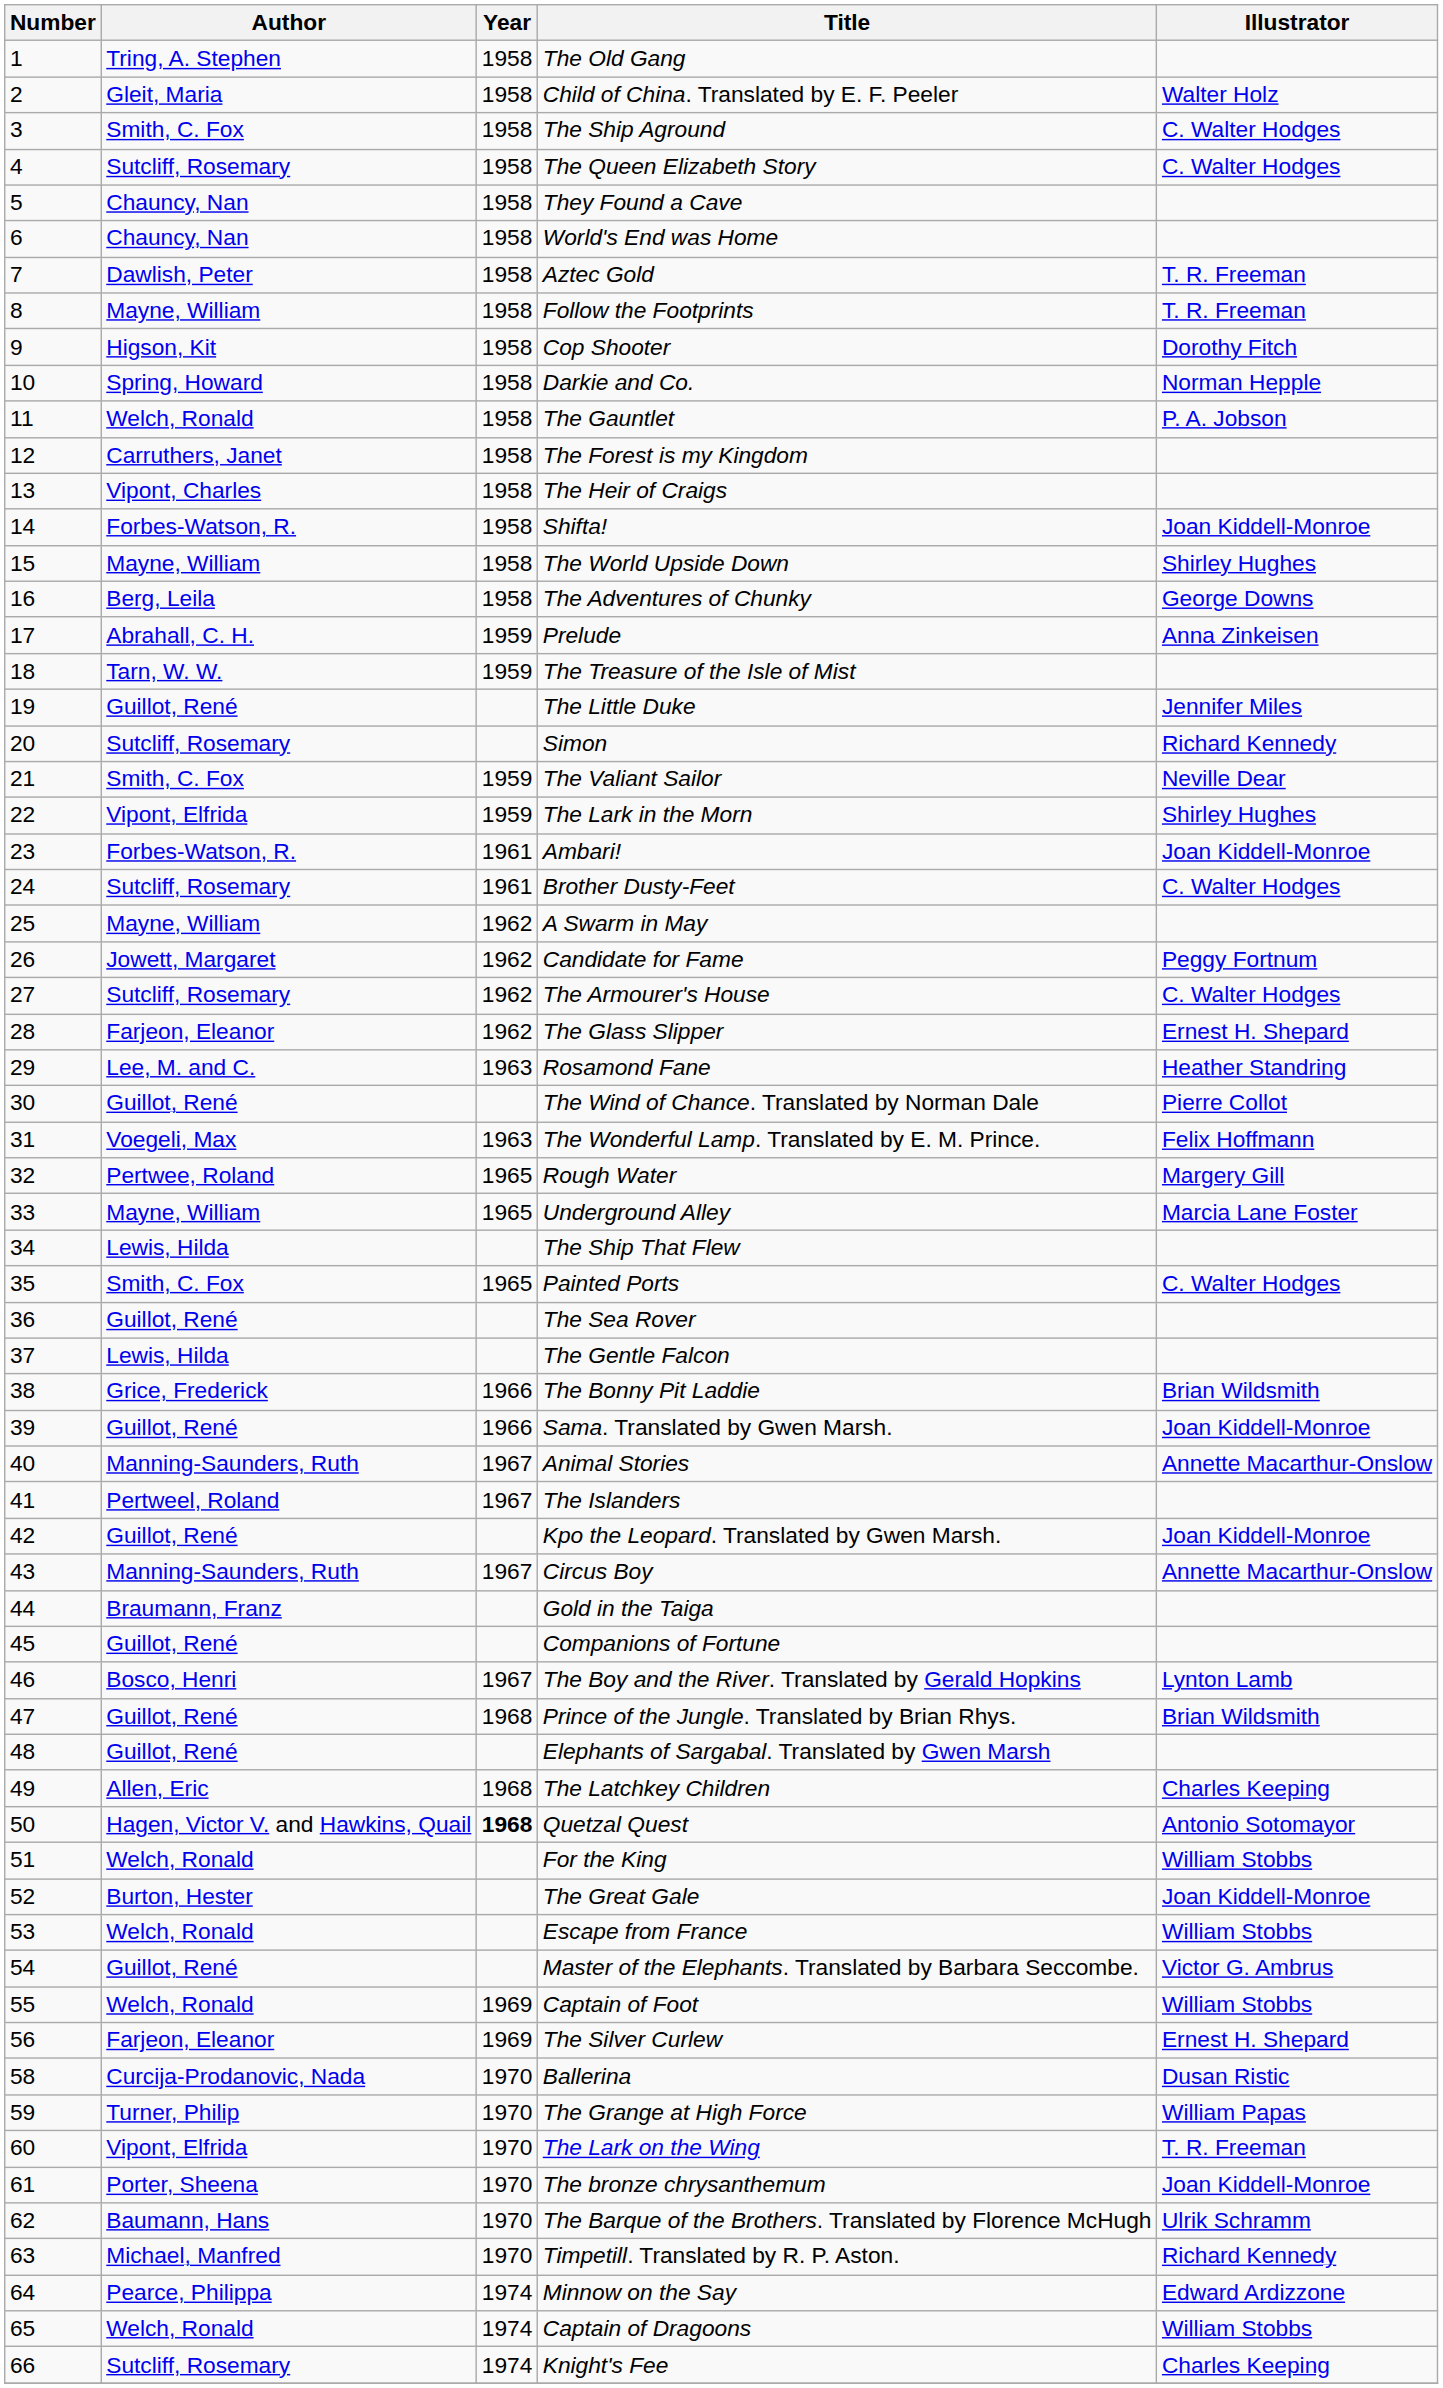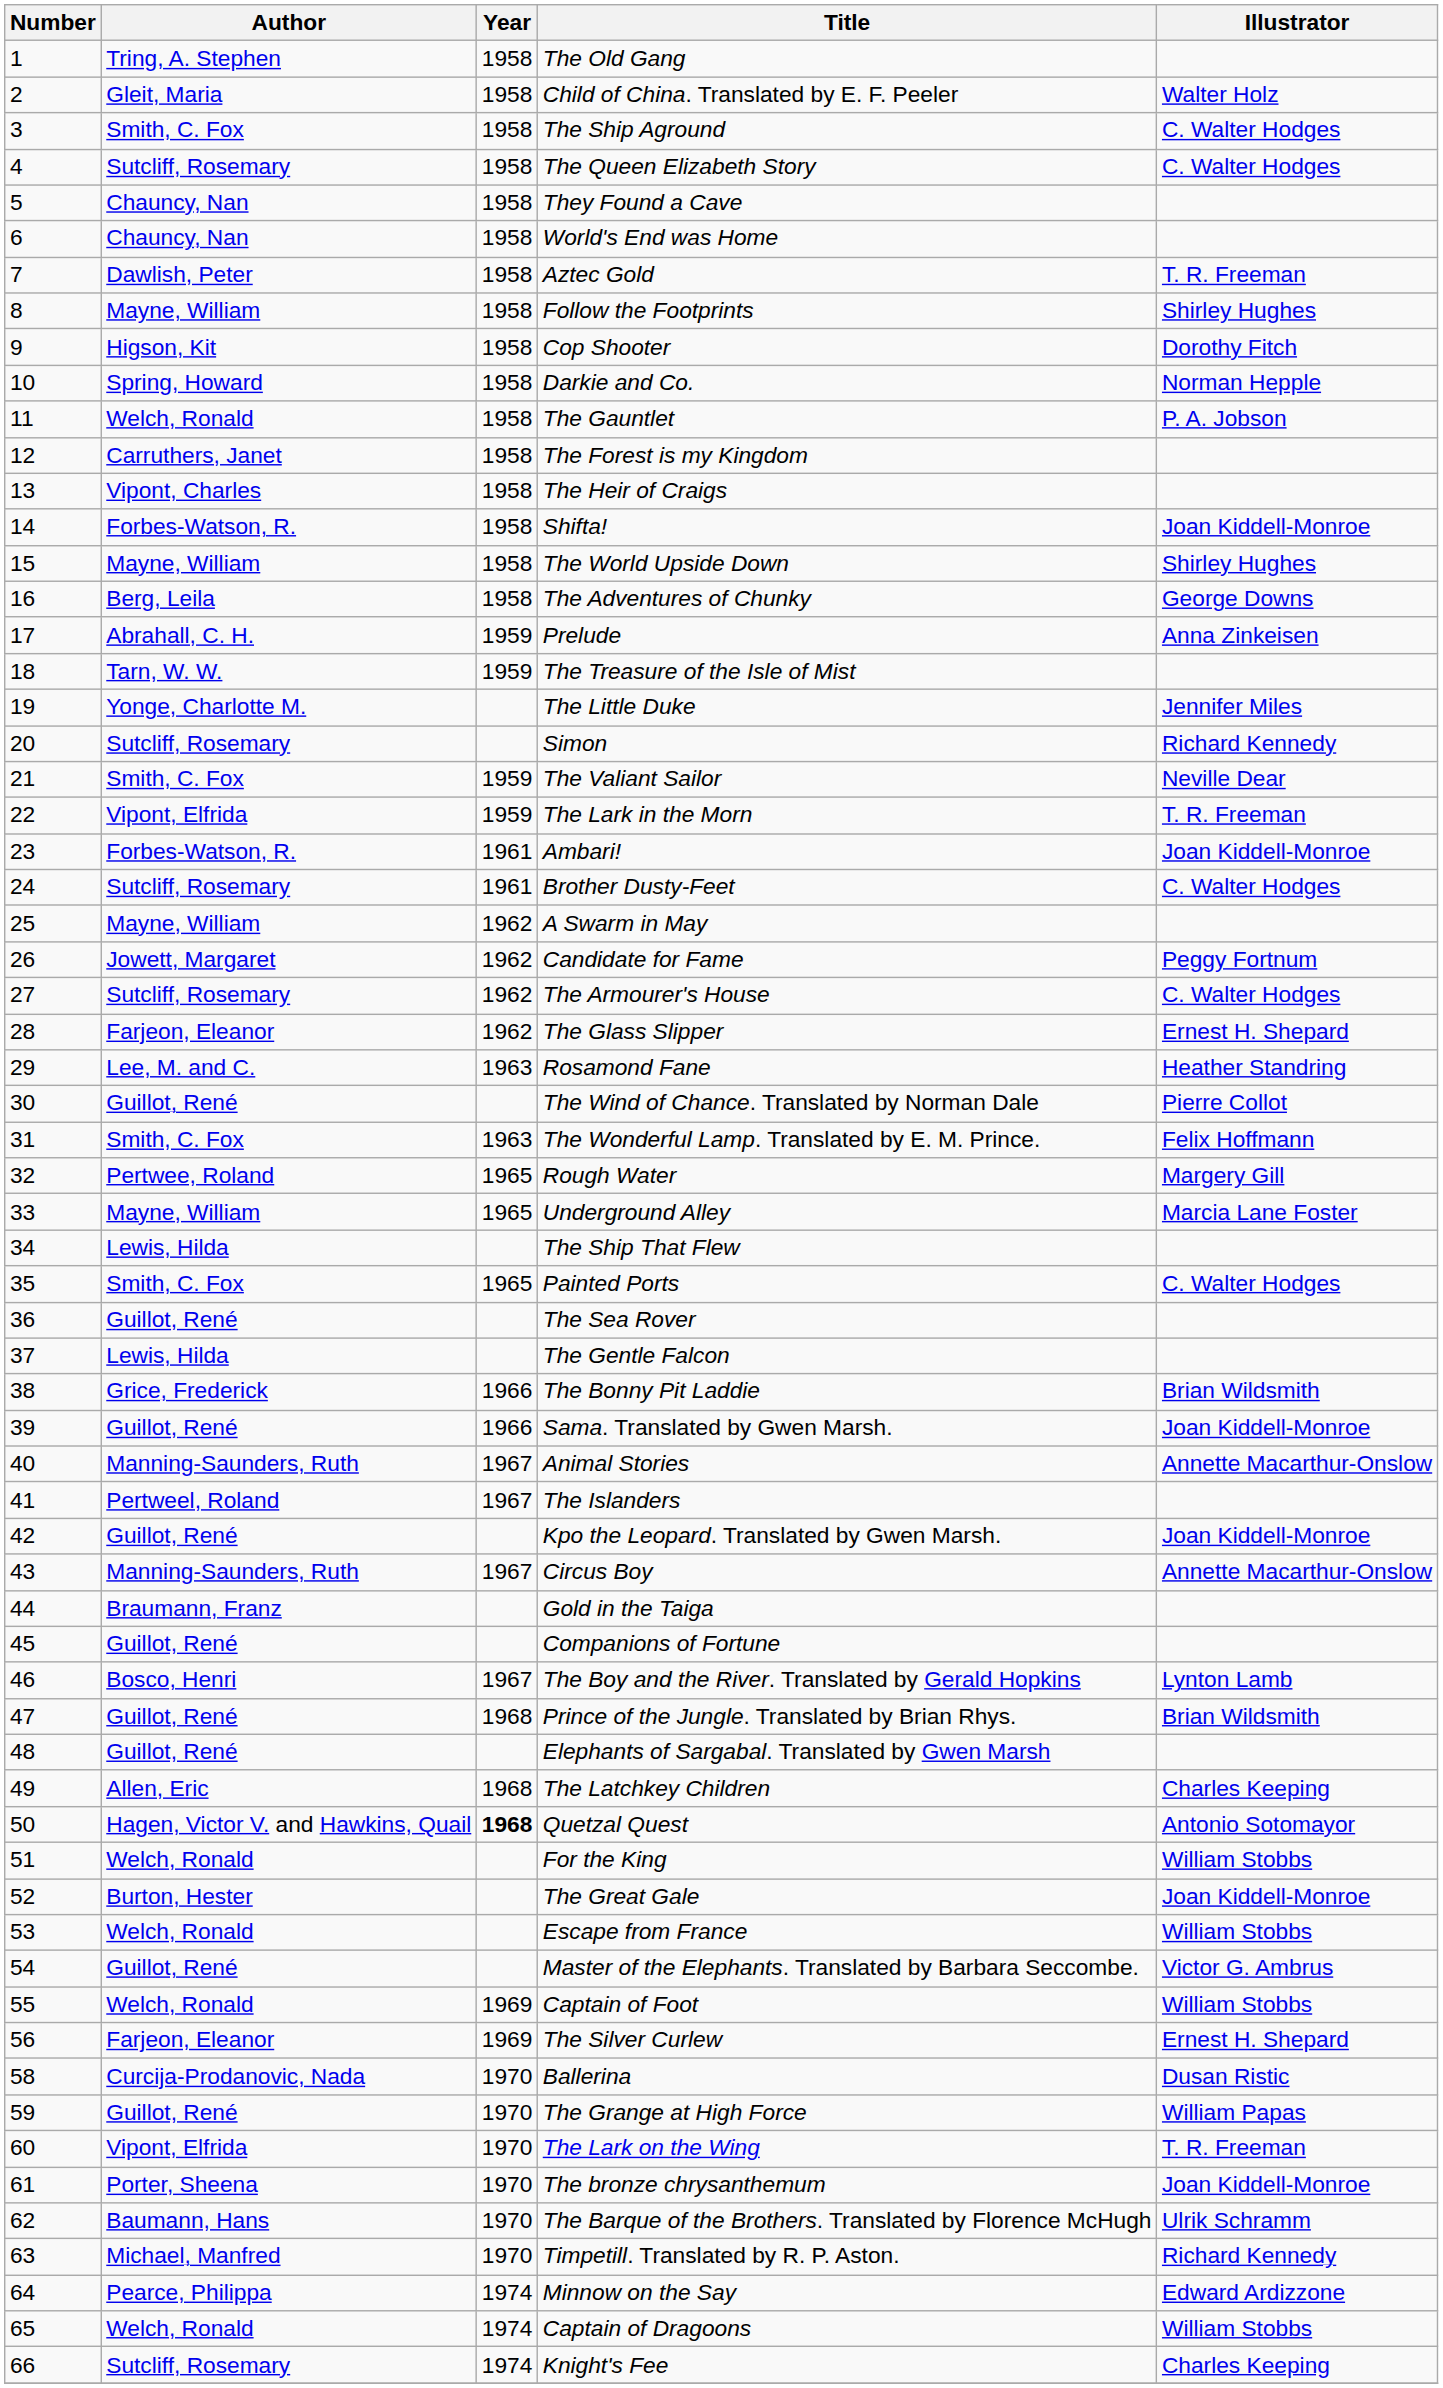Follow the Footprints | Illustrator: T. R. Freeman -> Shirley Hughes
The Little Duke | Author: Guillot, René -> Yonge, Charlotte M.
The Lark in the Morn | Illustrator: Shirley Hughes -> T. R. Freeman
The Wonderful Lamp. Translated by E. M. Prince. | Author: Voegeli, Max -> Smith, C. Fox
The Grange at High Force | Author: Turner, Philip -> Guillot, René
